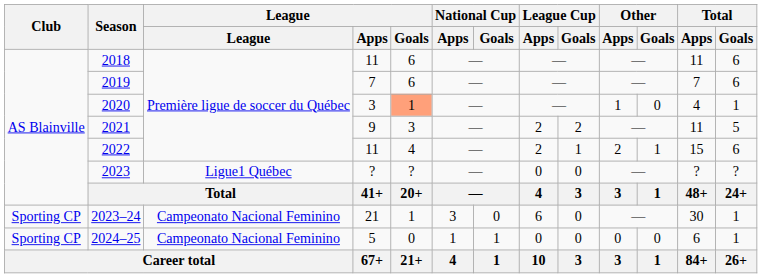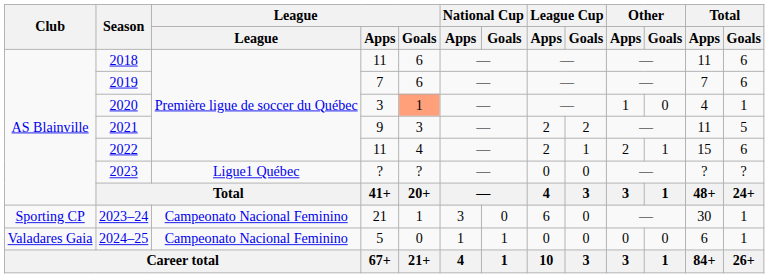2024–25 | Club: Sporting CP -> Valadares Gaia
